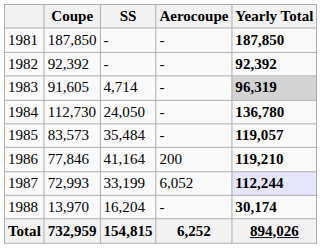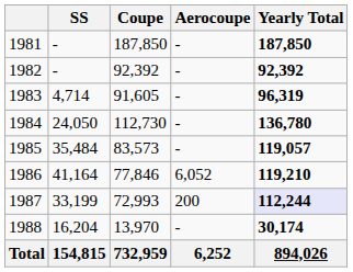columns swapped: Coupe <-> SS
1983 | Yearly Total: lightgrey background -> no background
1986 | Aerocoupe: 200 -> 6,052
1987 | Aerocoupe: 6,052 -> 200
